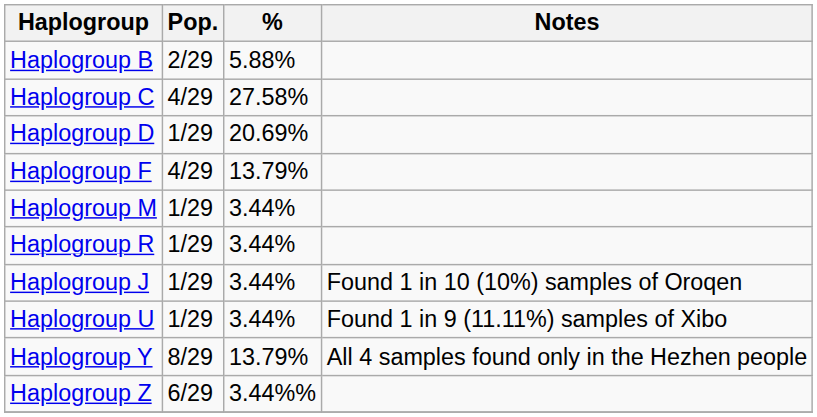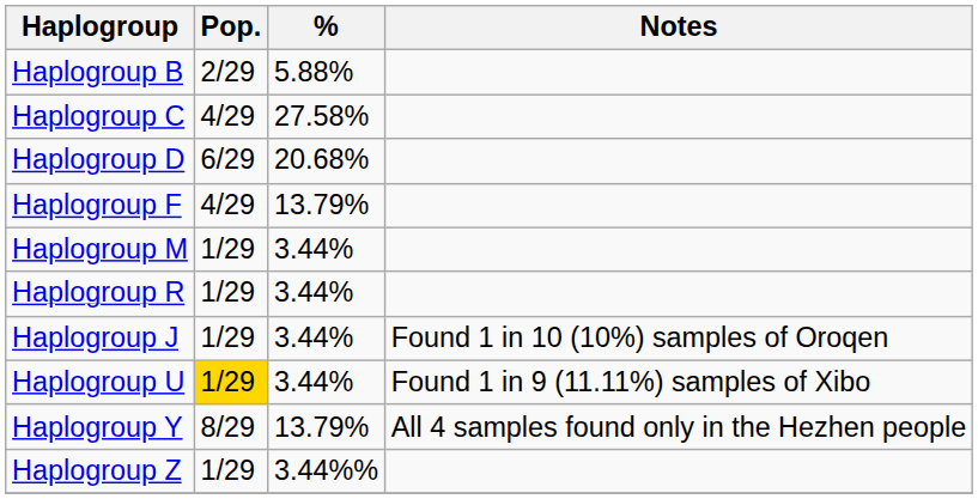Haplogroup D | Pop.: 1/29 -> 6/29
Haplogroup D | %: 20.69% -> 20.68%
Haplogroup U | Pop.: no background -> gold background
Haplogroup Z | Pop.: 6/29 -> 1/29
